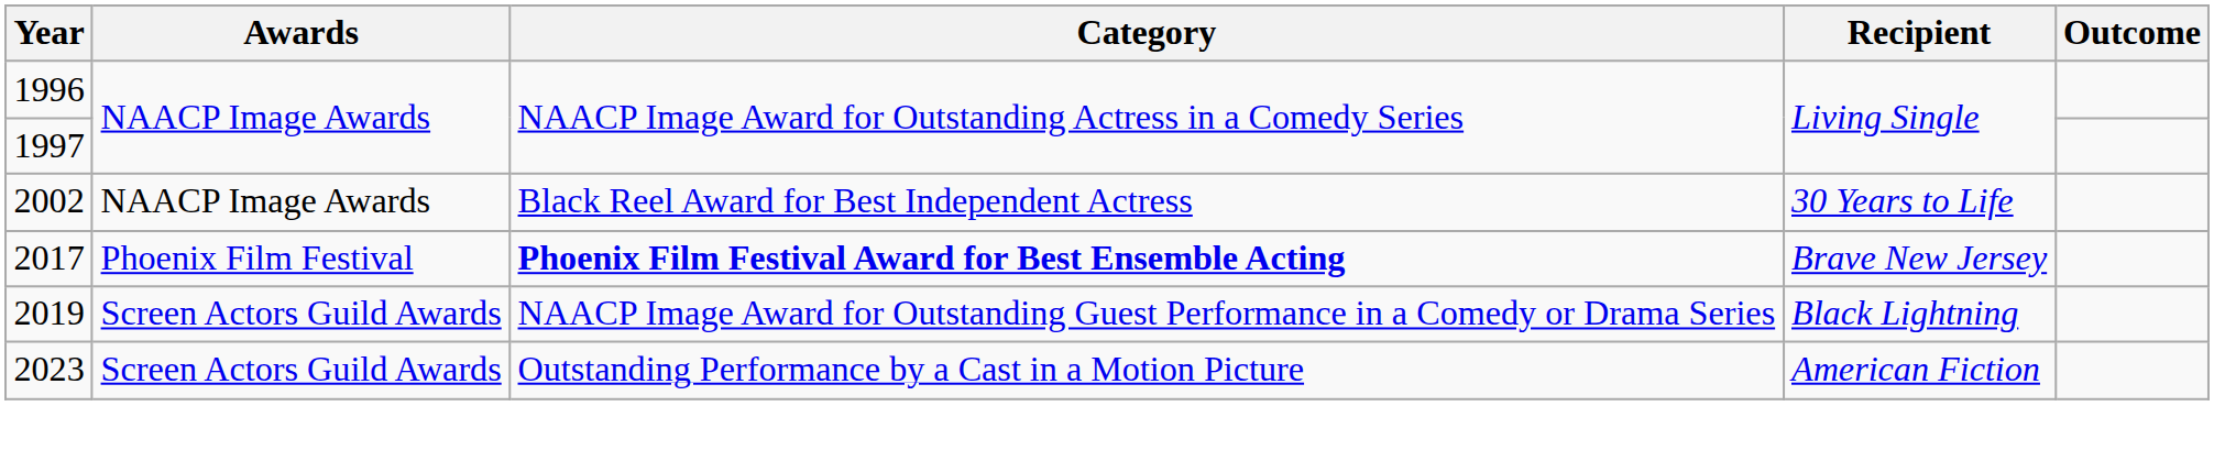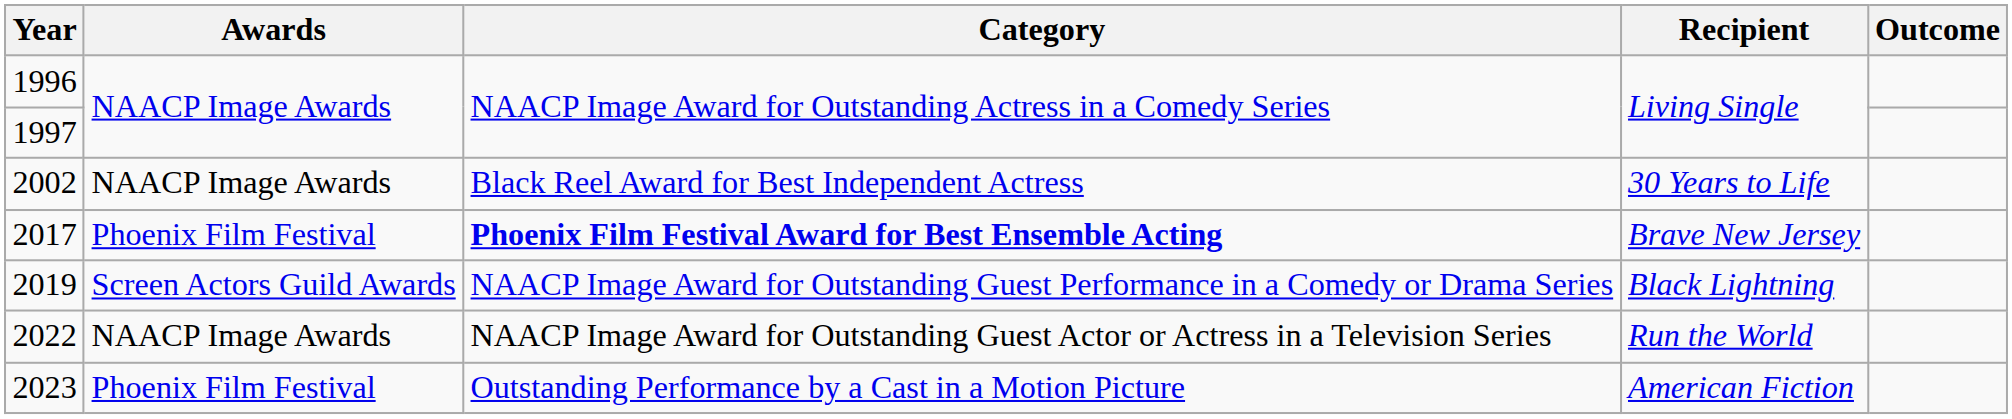+ row: 2022 | NAACP Image Awards | NAACP Image Award for Outstanding Guest Actor or Actress in a Television Series | Run the World
2023 | Awards: Screen Actors Guild Awards -> Phoenix Film Festival
